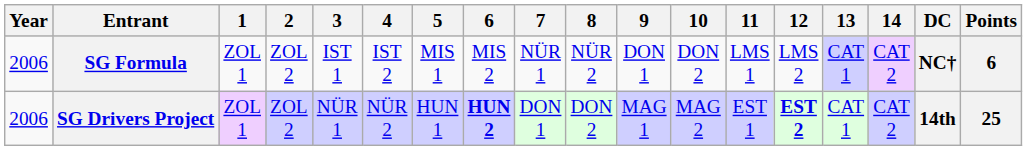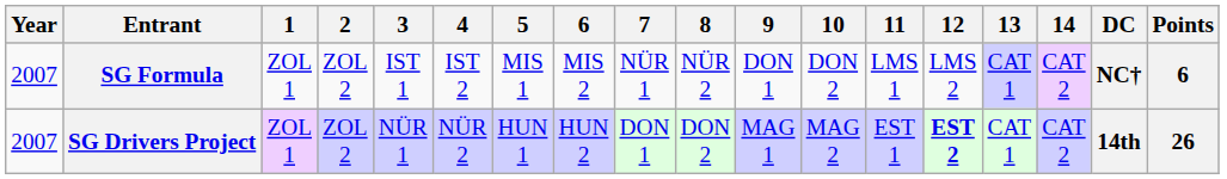SG Formula | Year: 2006 -> 2007
SG Drivers Project | Year: 2006 -> 2007
SG Drivers Project | 6: bold -> normal
SG Drivers Project | Points: 25 -> 26
